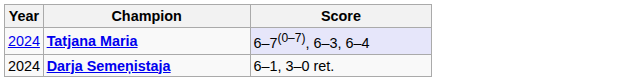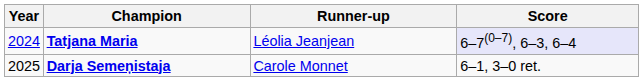+ column: Runner-up | Léolia Jeanjean | Carole Monnet
Darja Semeņistaja | Year: 2024 -> 2025
